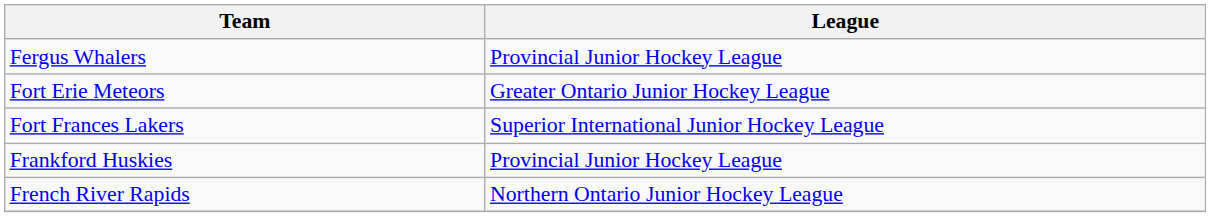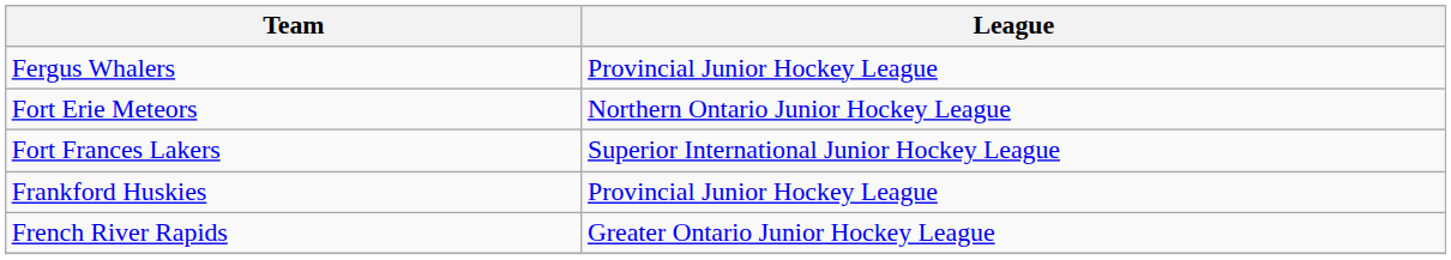Fort Erie Meteors | League: Greater Ontario Junior Hockey League -> Northern Ontario Junior Hockey League
French River Rapids | League: Northern Ontario Junior Hockey League -> Greater Ontario Junior Hockey League
